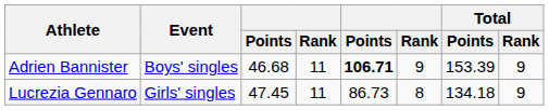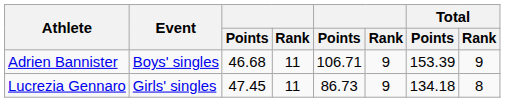Adrien Bannister | column 5: bold -> normal
Lucrezia Gennaro | column 6: 8 -> 9
Lucrezia Gennaro | Total / Rank: 9 -> 8
